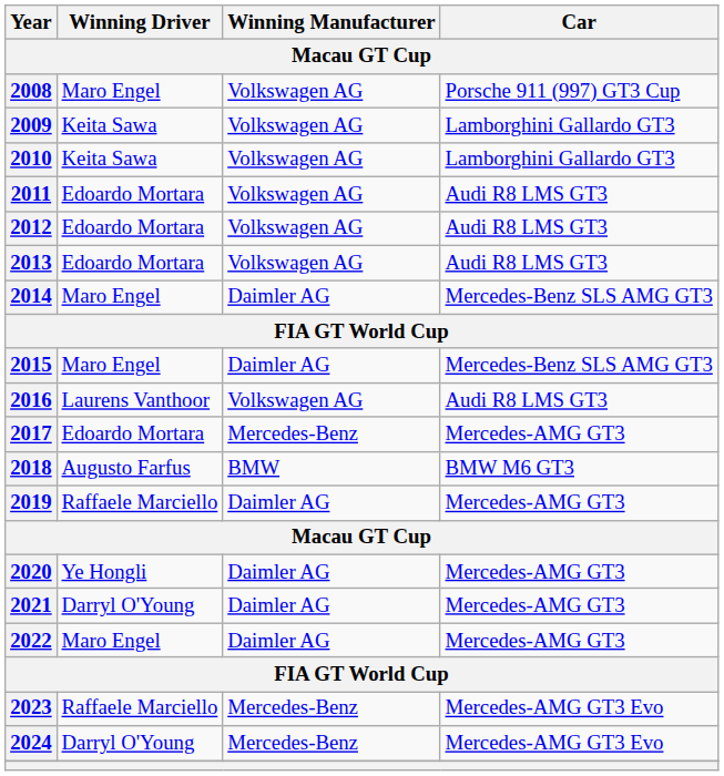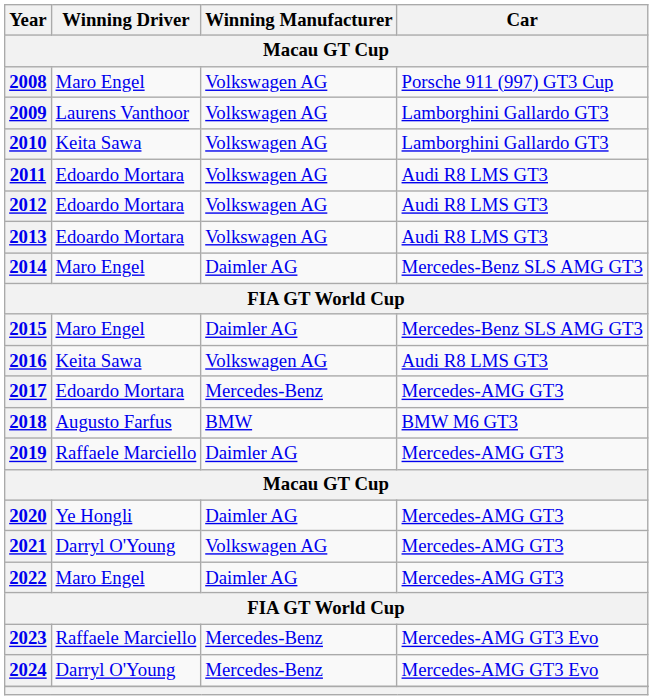2009 | Winning Driver: Keita Sawa -> Laurens Vanthoor
2016 | Winning Driver: Laurens Vanthoor -> Keita Sawa
2021 | Winning Manufacturer: Daimler AG -> Volkswagen AG
